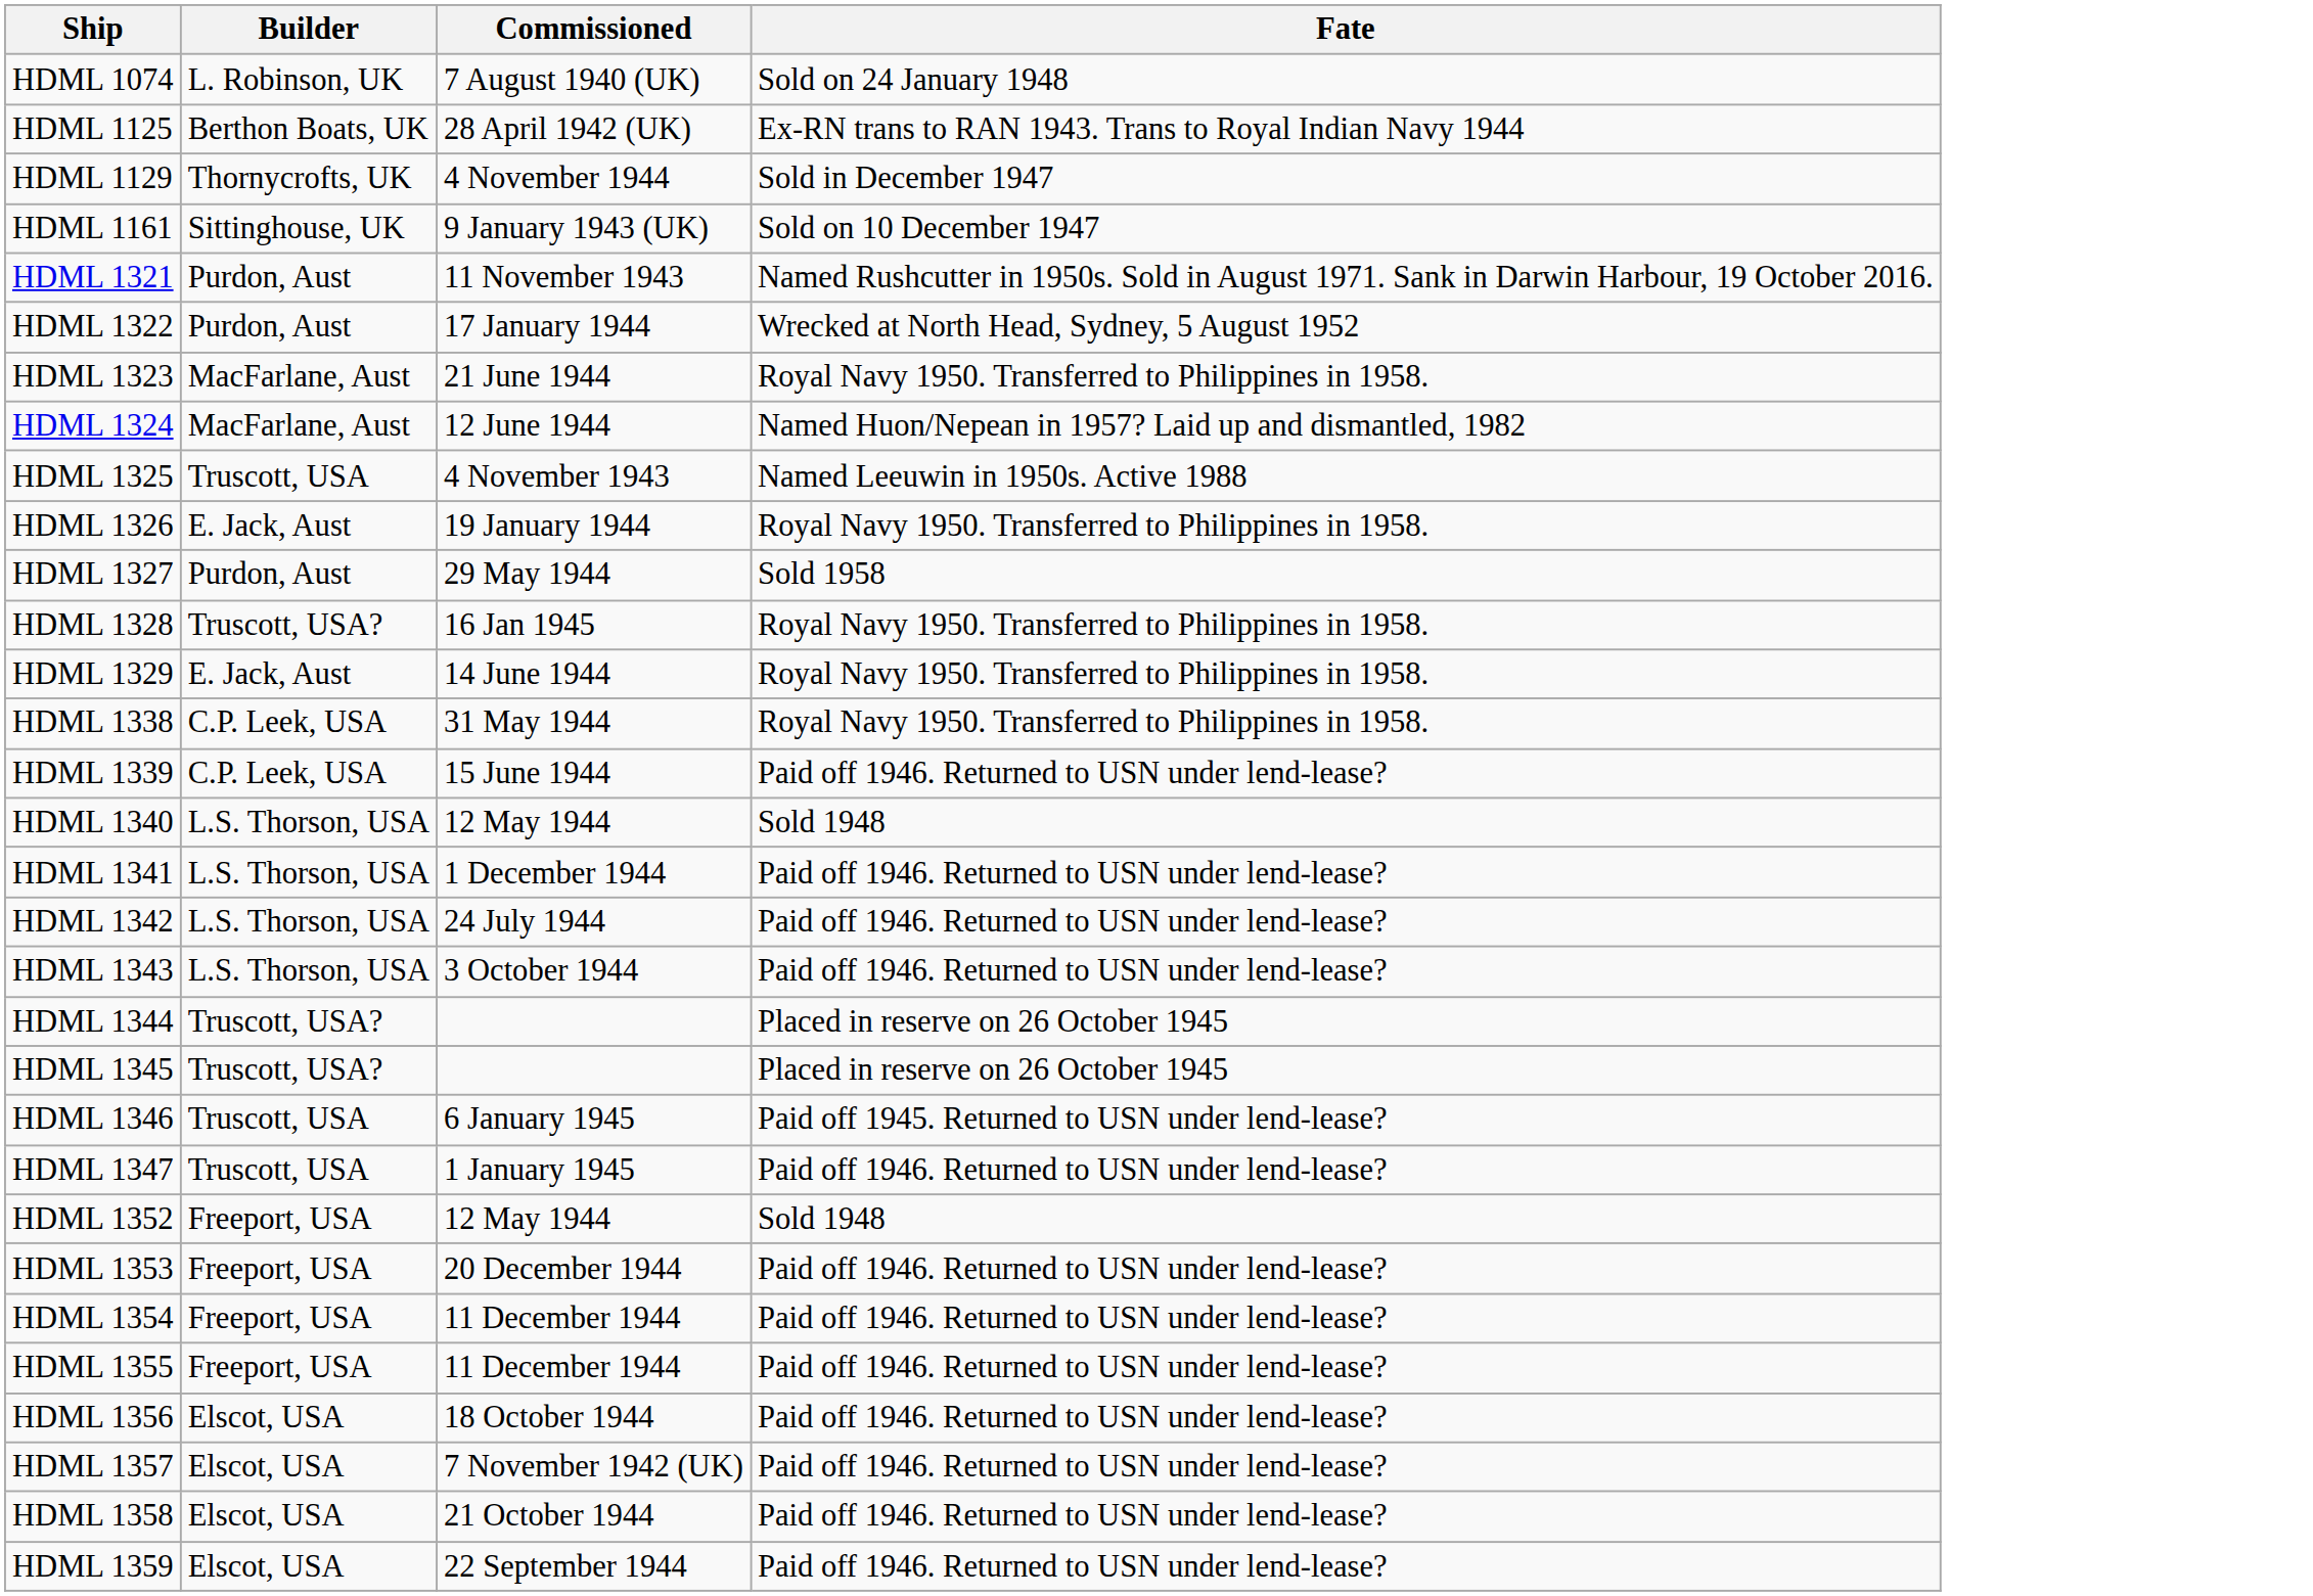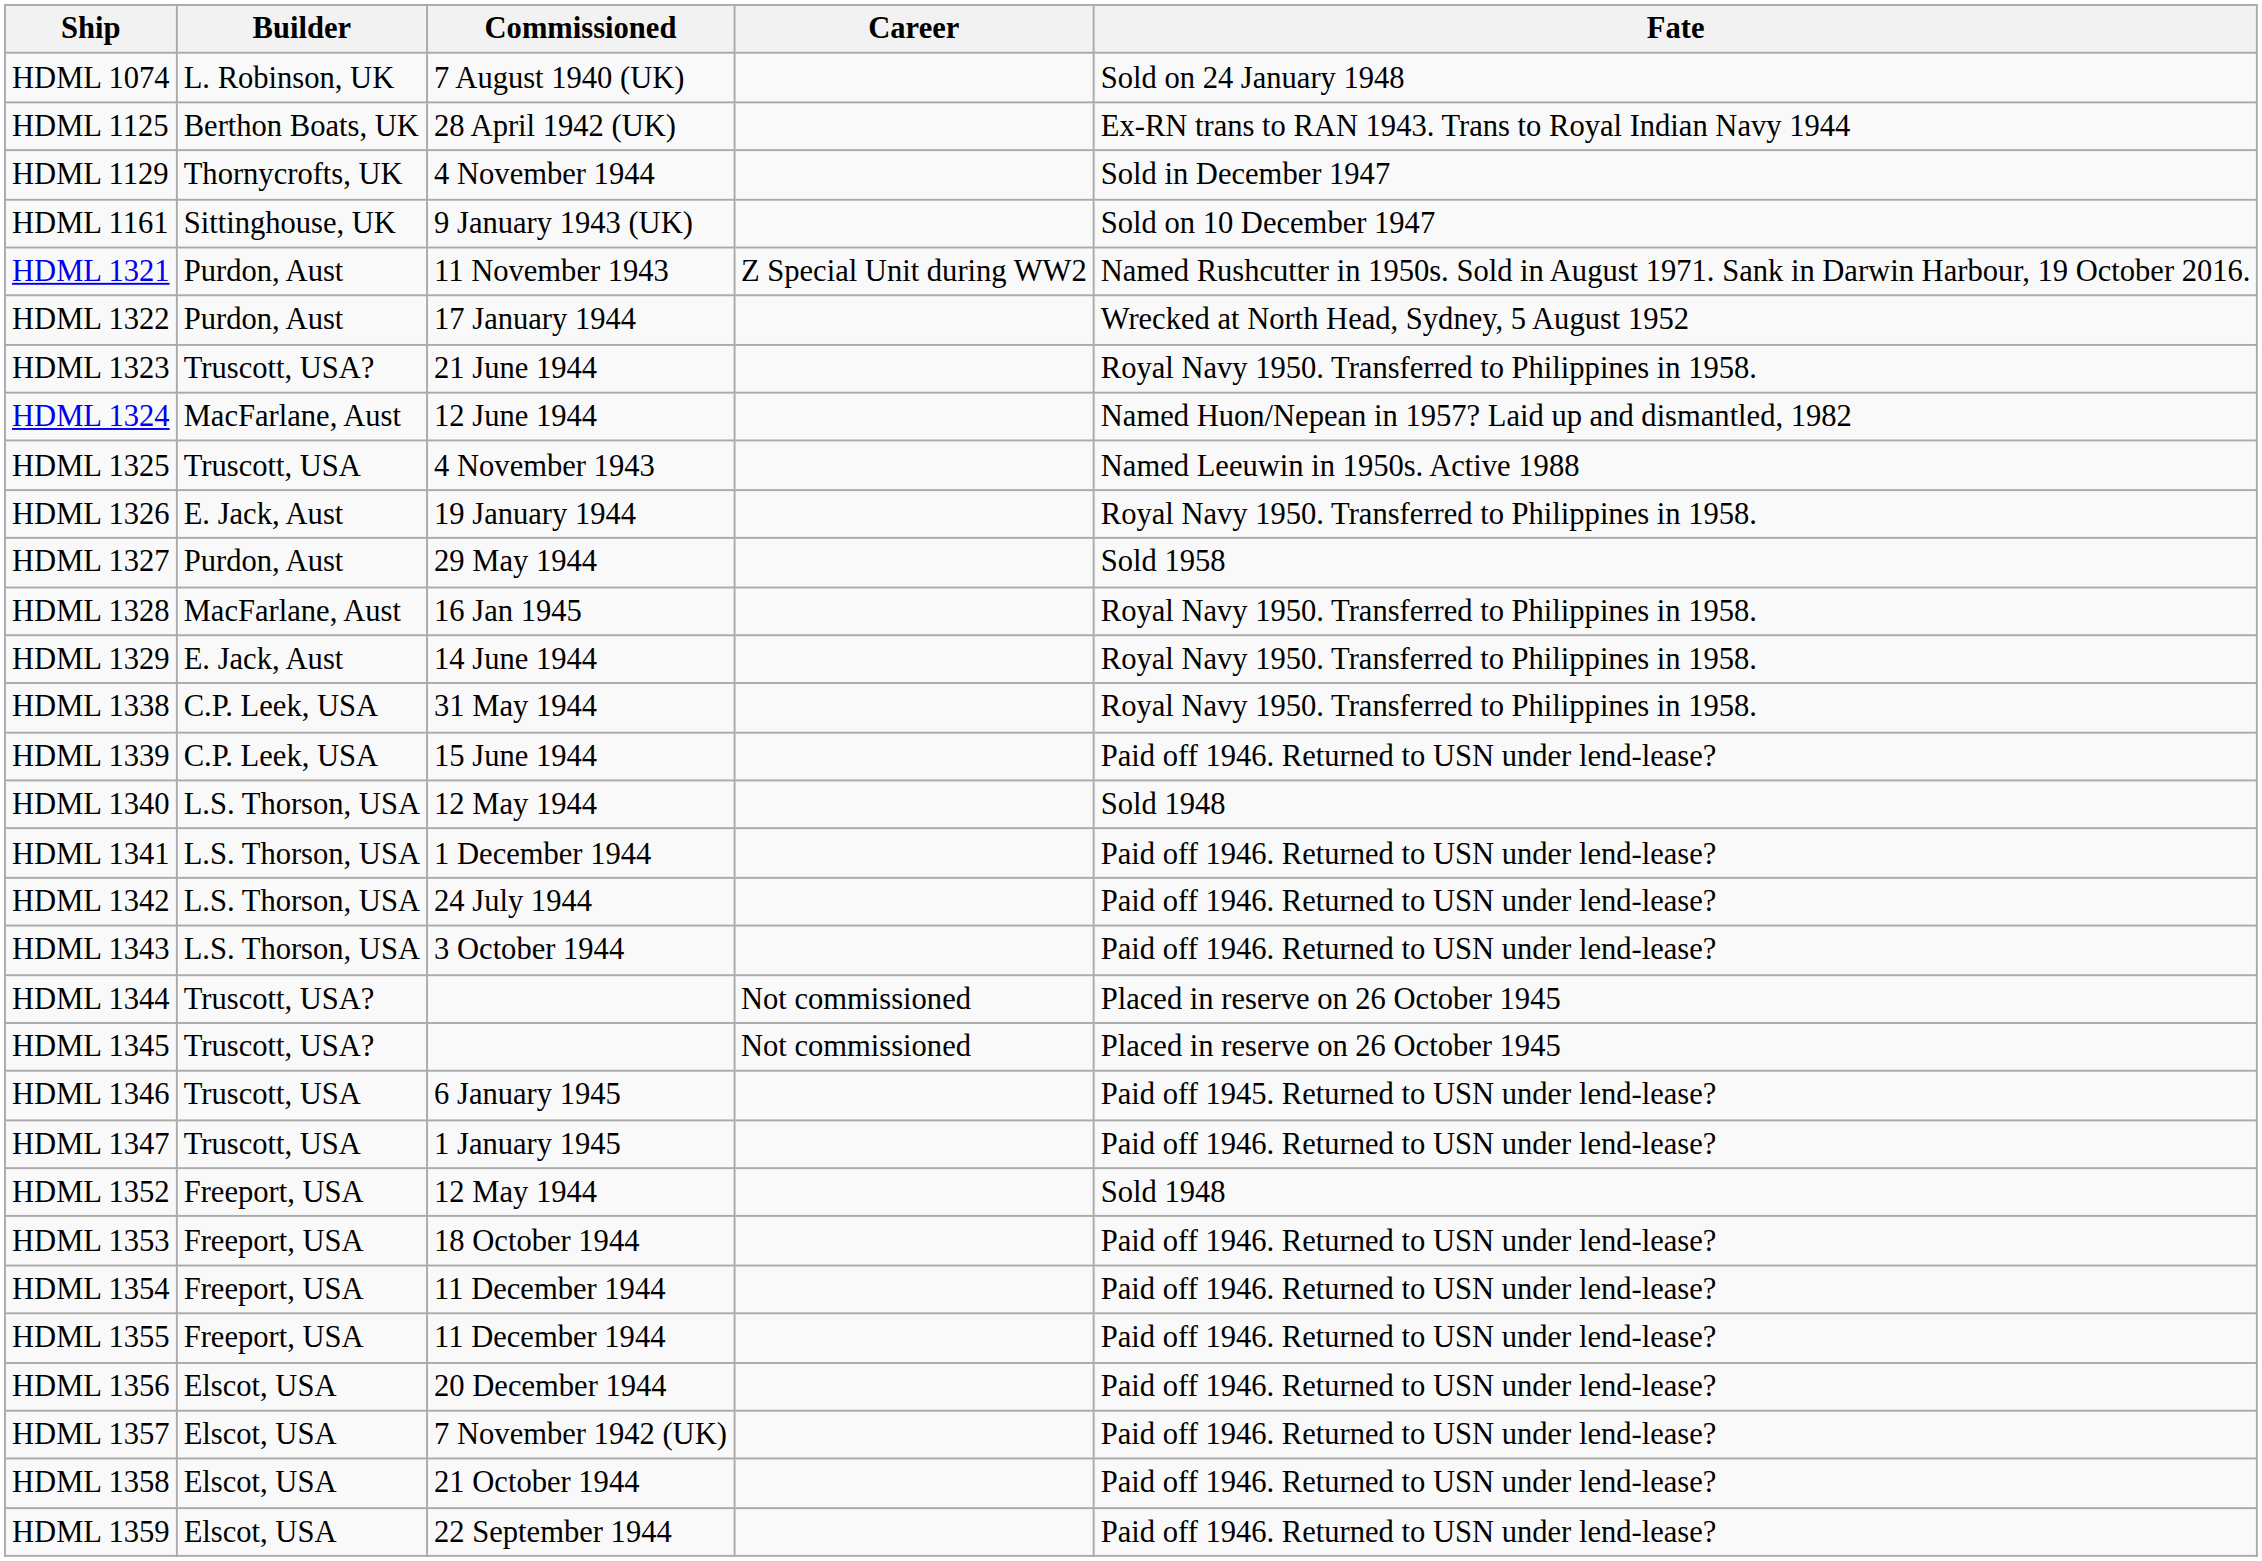+ column: Career | Z Special Unit during WW2 | Not commissioned | Not commissioned
HDML 1323 | Builder: MacFarlane, Aust -> Truscott, USA?
HDML 1328 | Builder: Truscott, USA? -> MacFarlane, Aust
HDML 1353 | Commissioned: 20 December 1944 -> 18 October 1944
HDML 1356 | Commissioned: 18 October 1944 -> 20 December 1944
